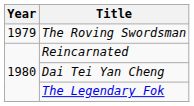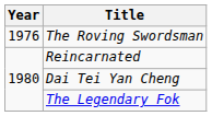The Roving Swordsman | Year: 1979 -> 1976
